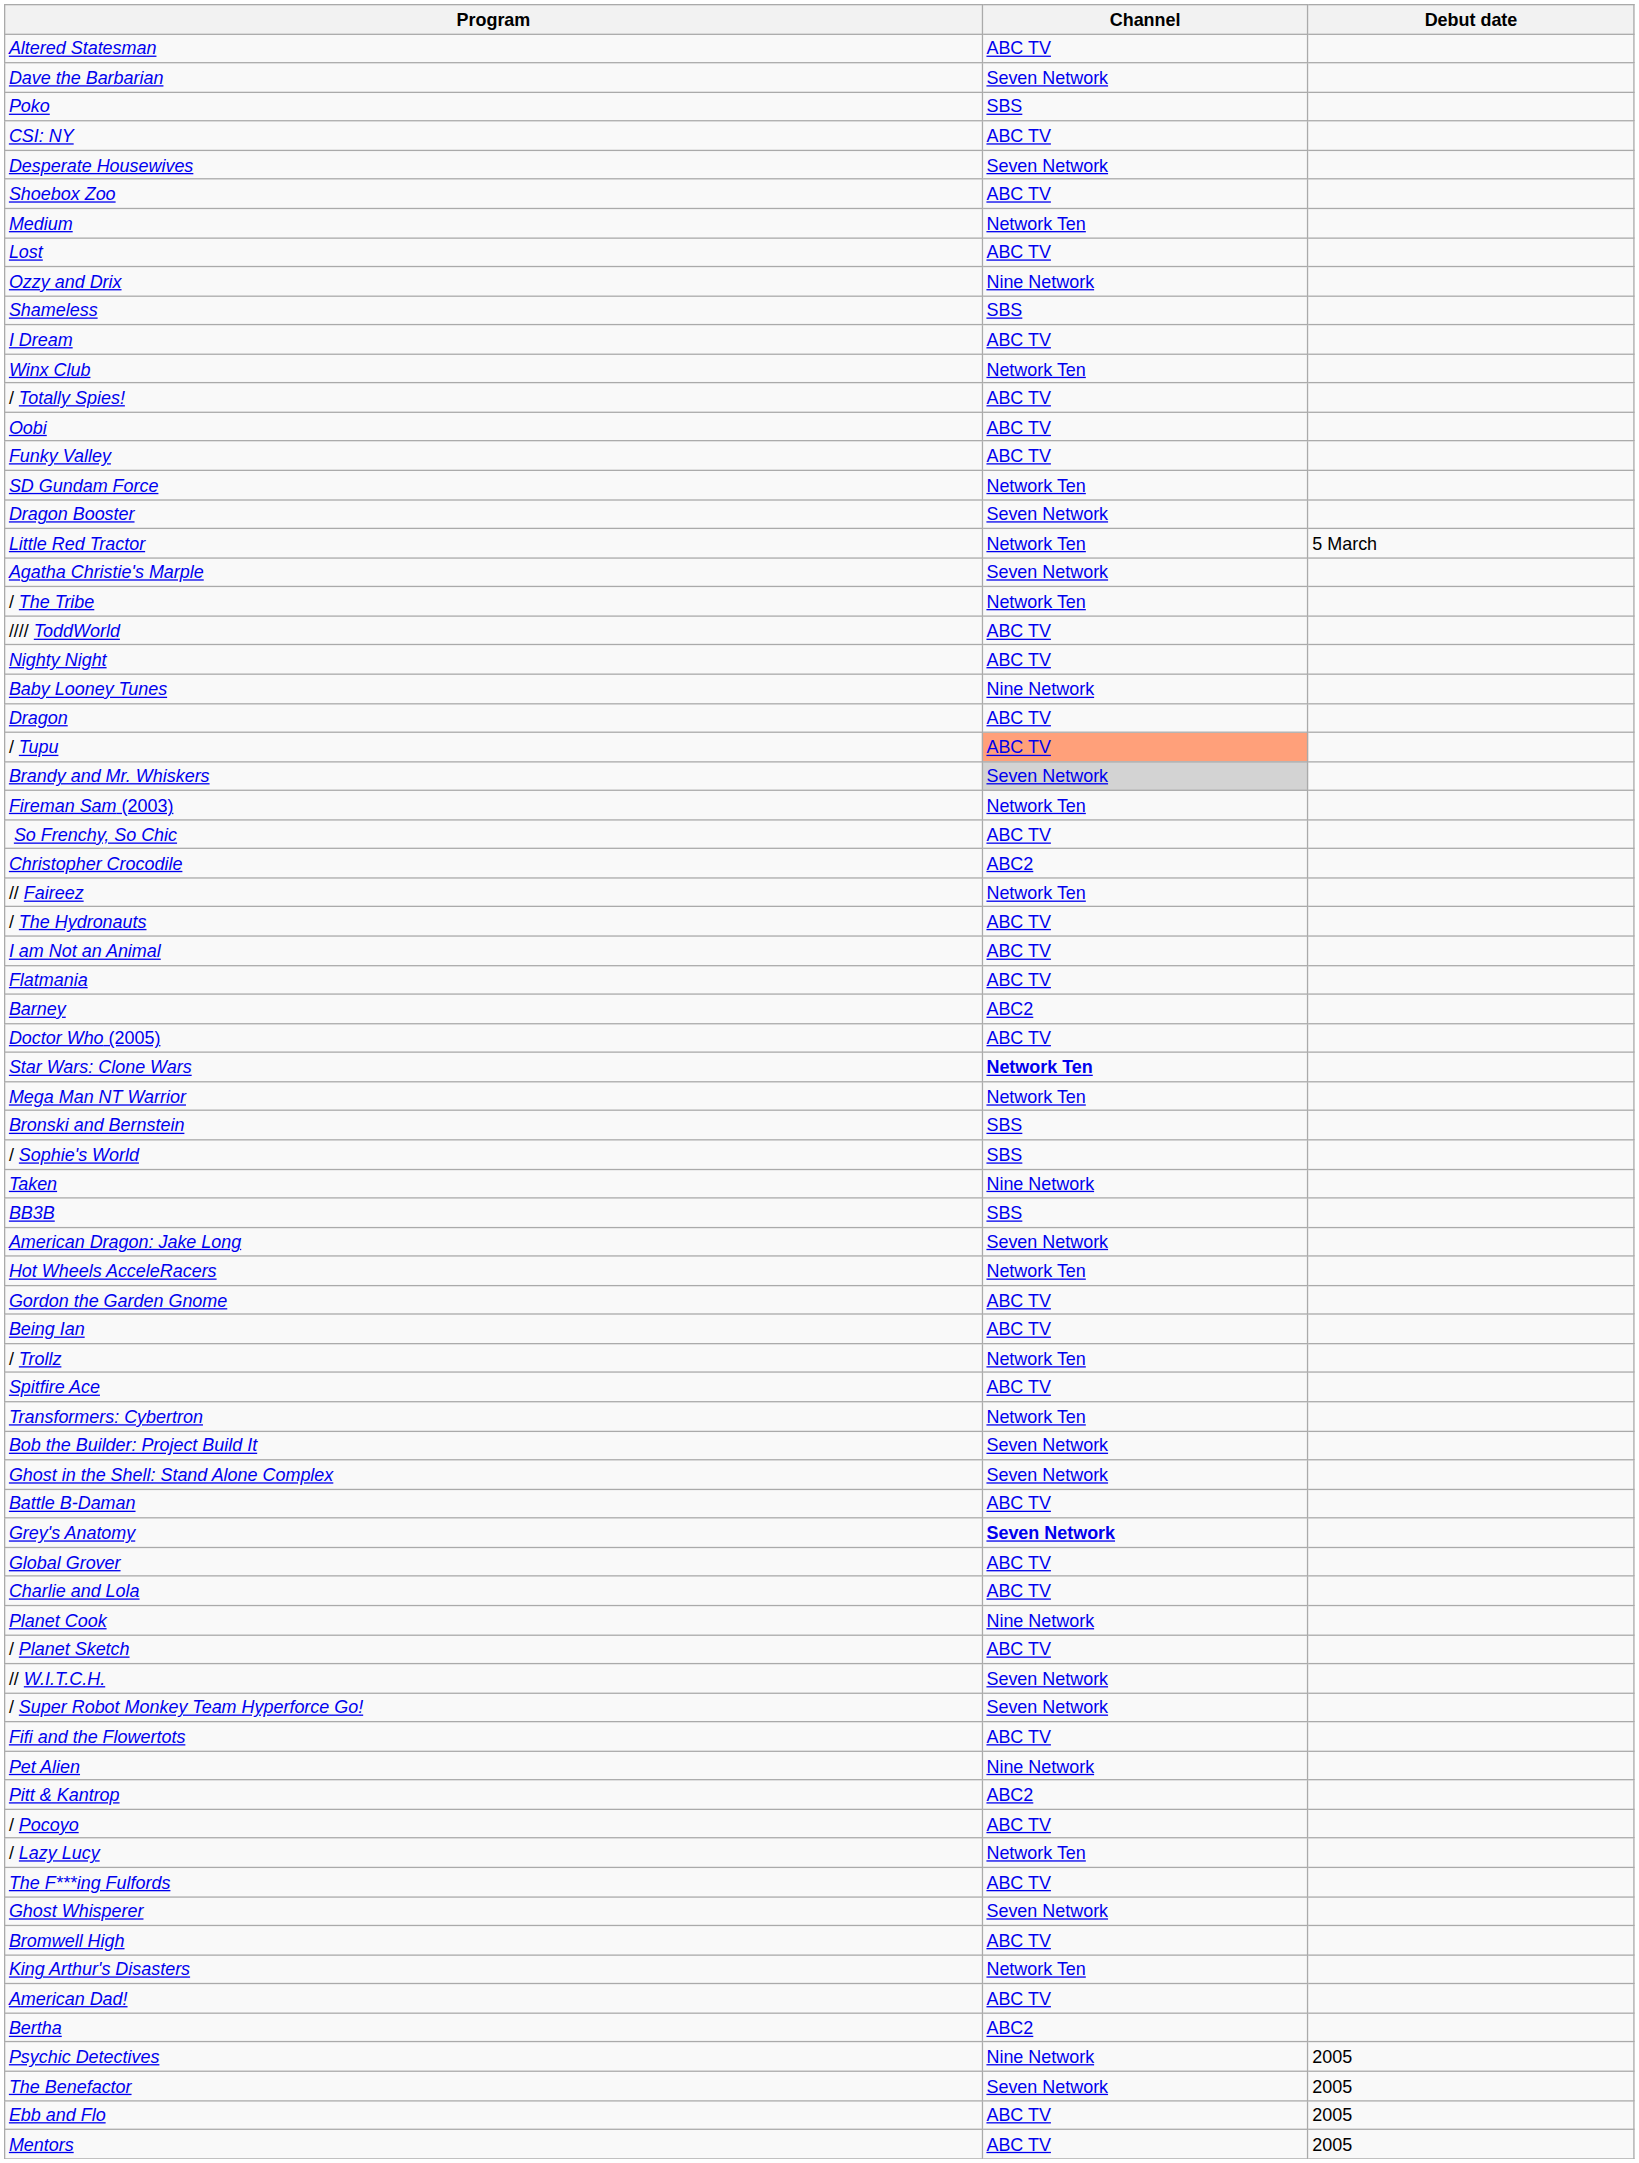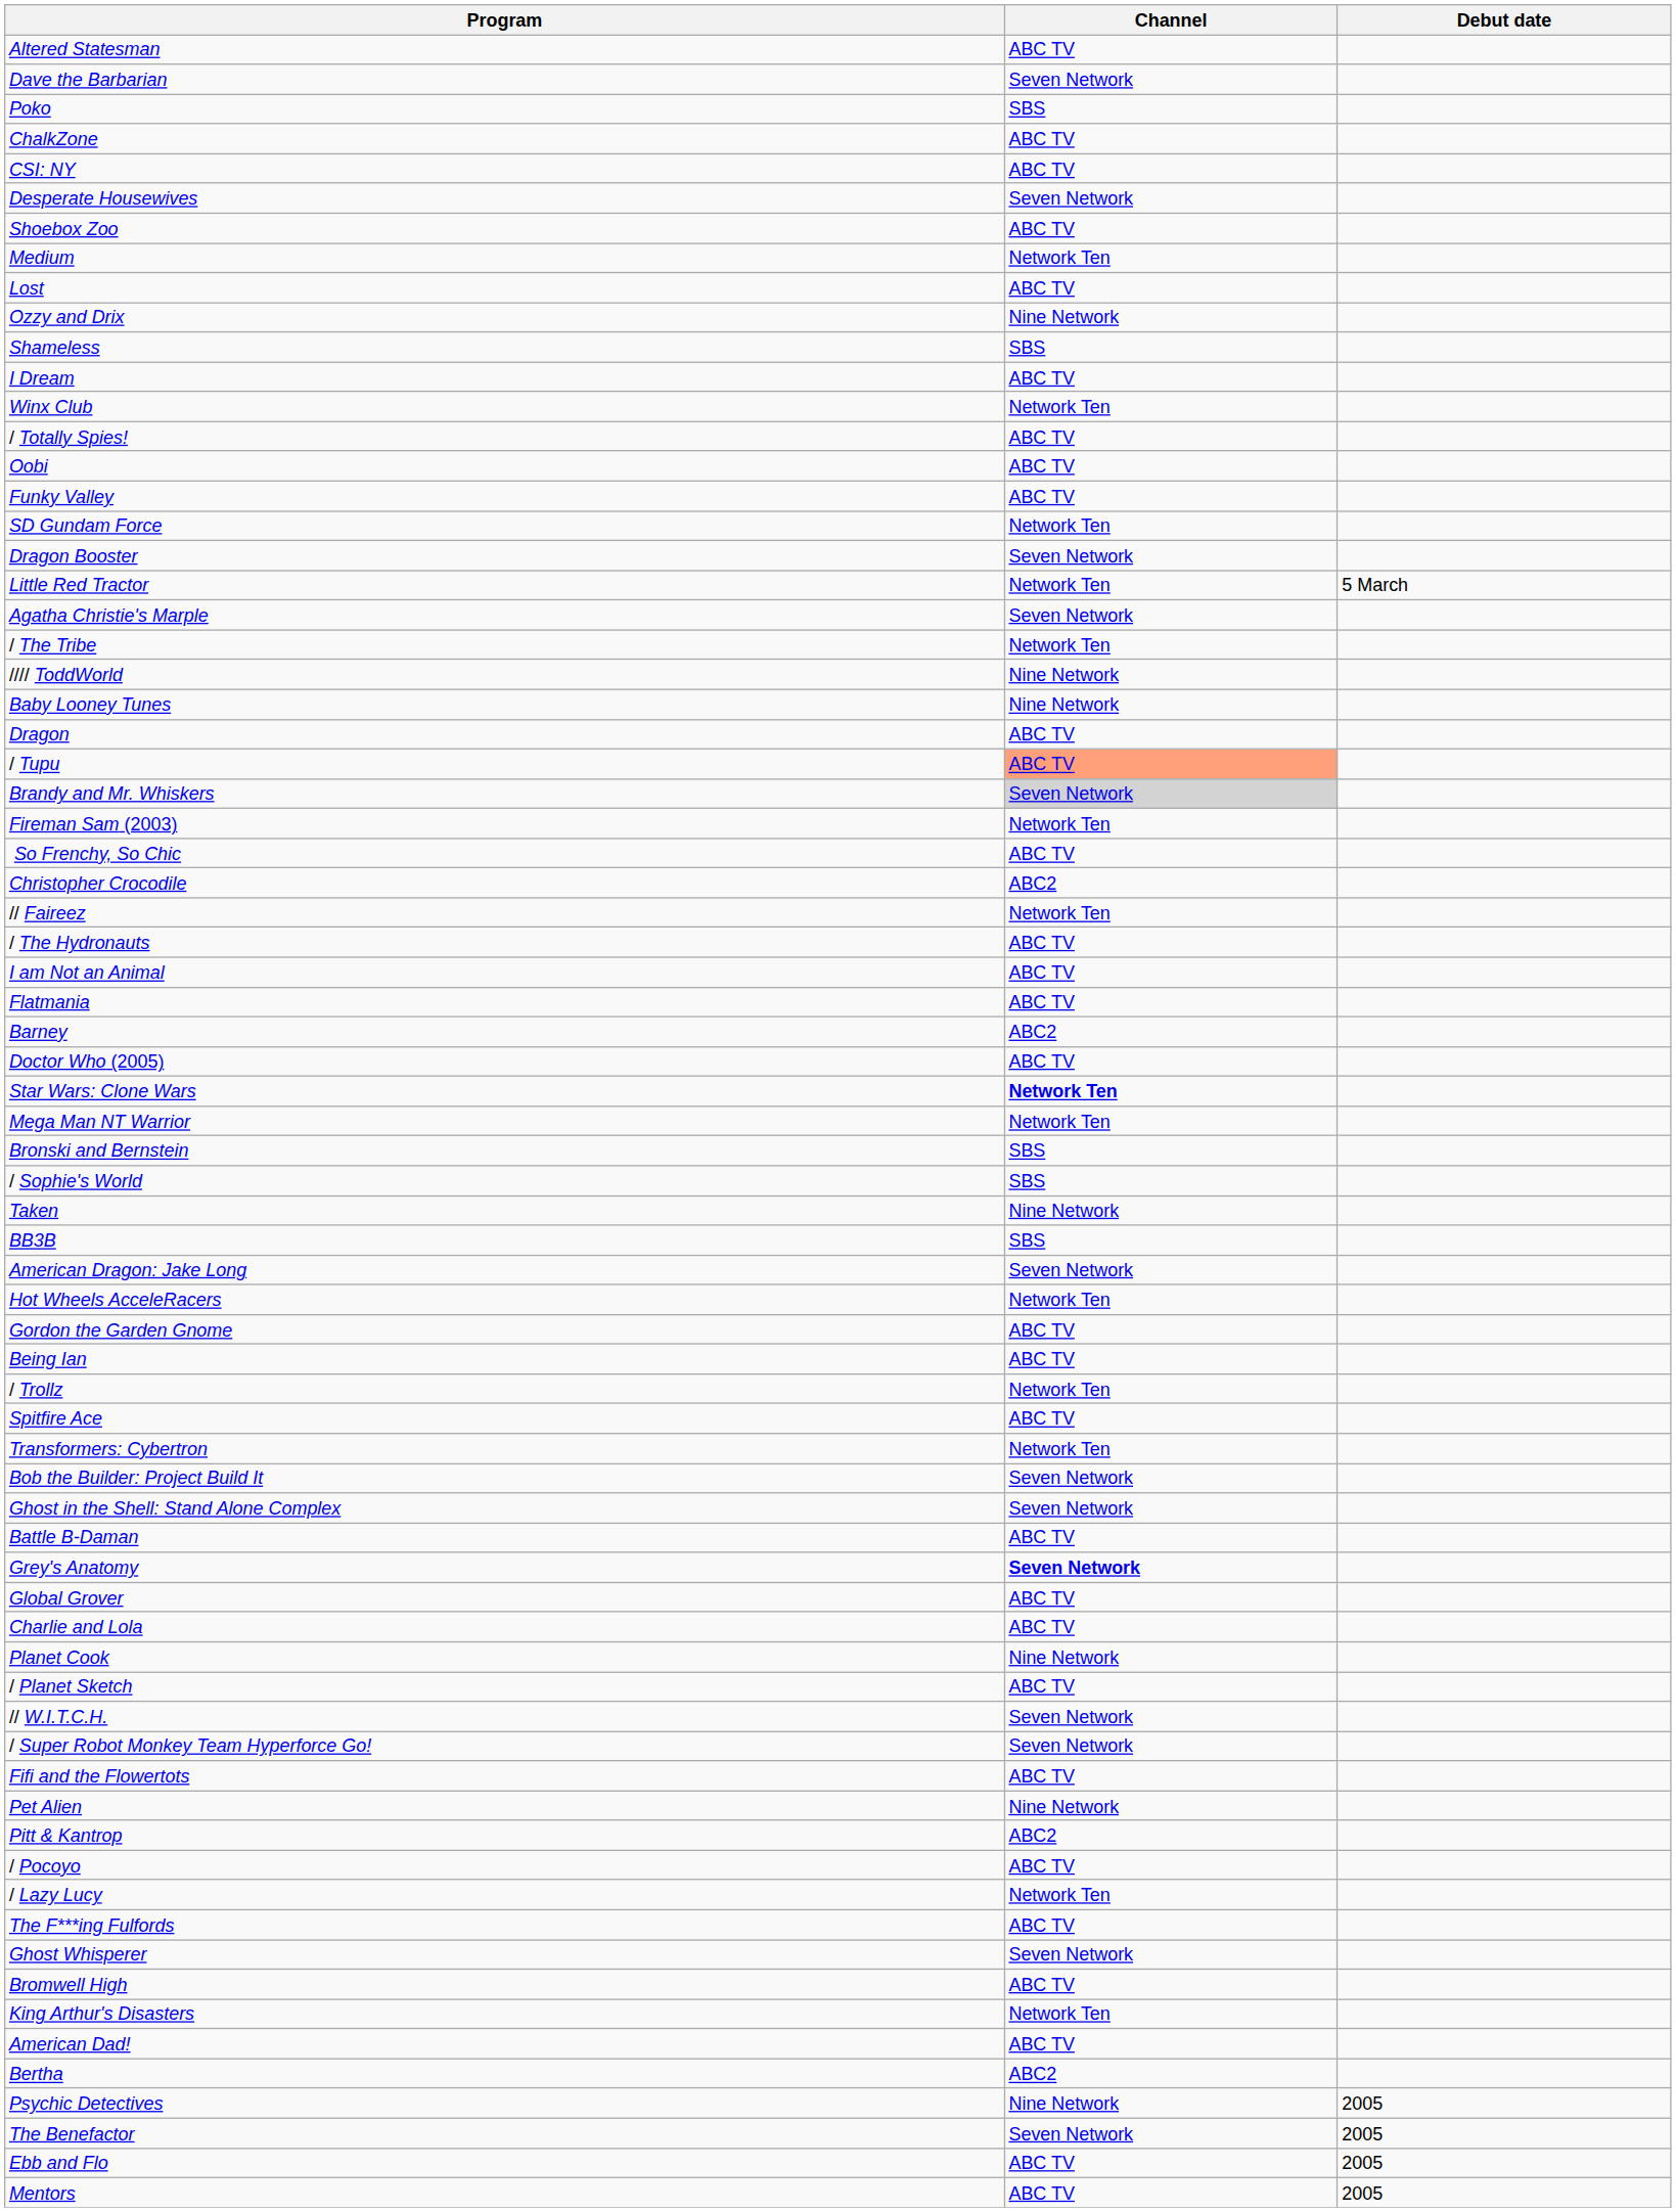+ row: ChalkZone | ABC TV
//// ToddWorld | Channel: ABC TV -> Nine Network
- row: Nighty Night | ABC TV
